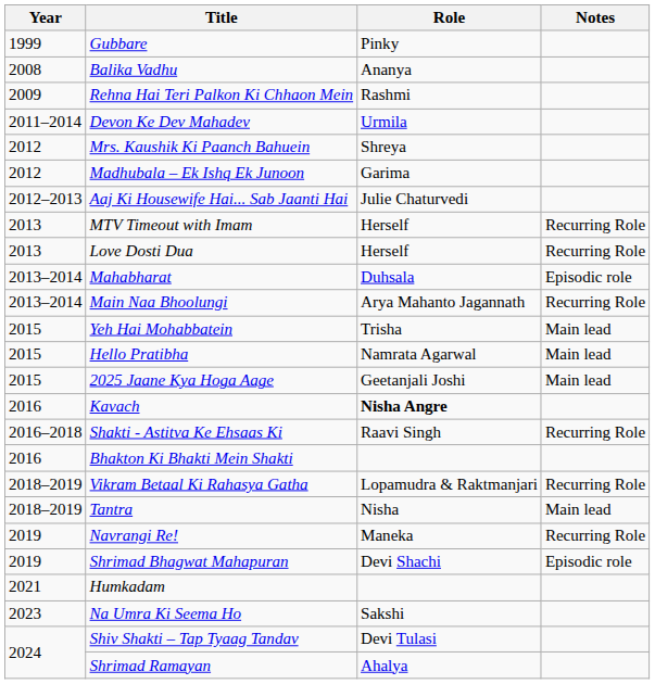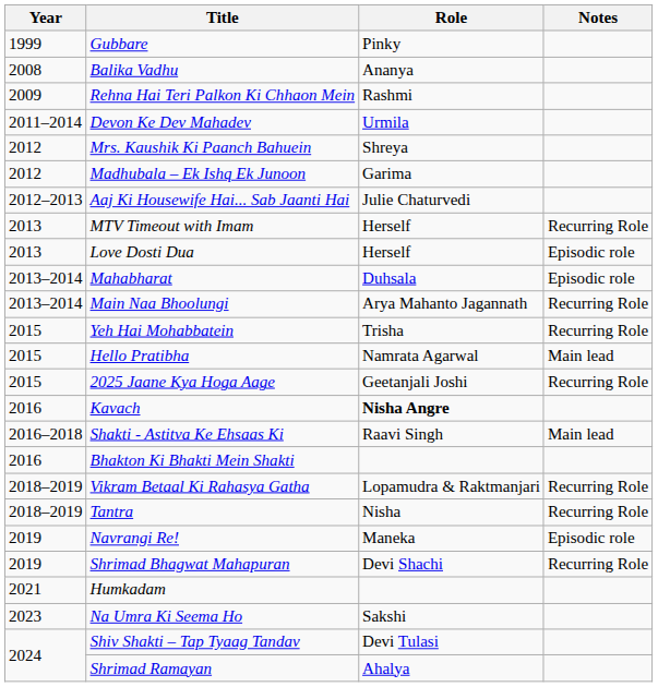Love Dosti Dua | Notes: Recurring Role -> Episodic role
Yeh Hai Mohabbatein | Notes: Main lead -> Recurring Role
2025 Jaane Kya Hoga Aage | Notes: Main lead -> Recurring Role
Shakti - Astitva Ke Ehsaas Ki | Notes: Recurring Role -> Main lead
Tantra | Notes: Main lead -> Recurring Role
Navrangi Re! | Notes: Recurring Role -> Episodic role
Shrimad Bhagwat Mahapuran | Notes: Episodic role -> Recurring Role
